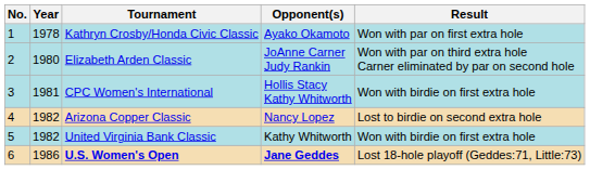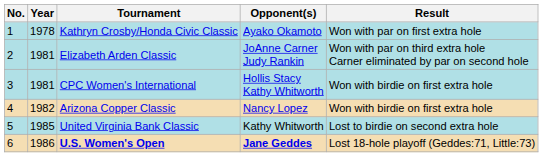Elizabeth Arden Classic | Year: 1980 -> 1981
Arizona Copper Classic | Result: Lost to birdie on second extra hole -> Won with birdie on first extra hole
United Virginia Bank Classic | Year: 1982 -> 1985
United Virginia Bank Classic | Result: Won with birdie on first extra hole -> Lost to birdie on second extra hole
